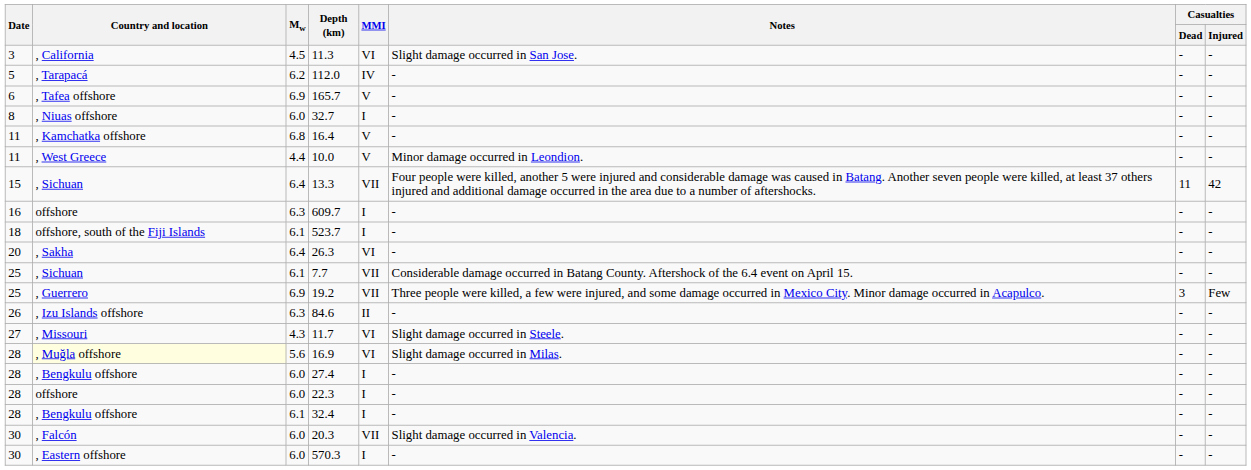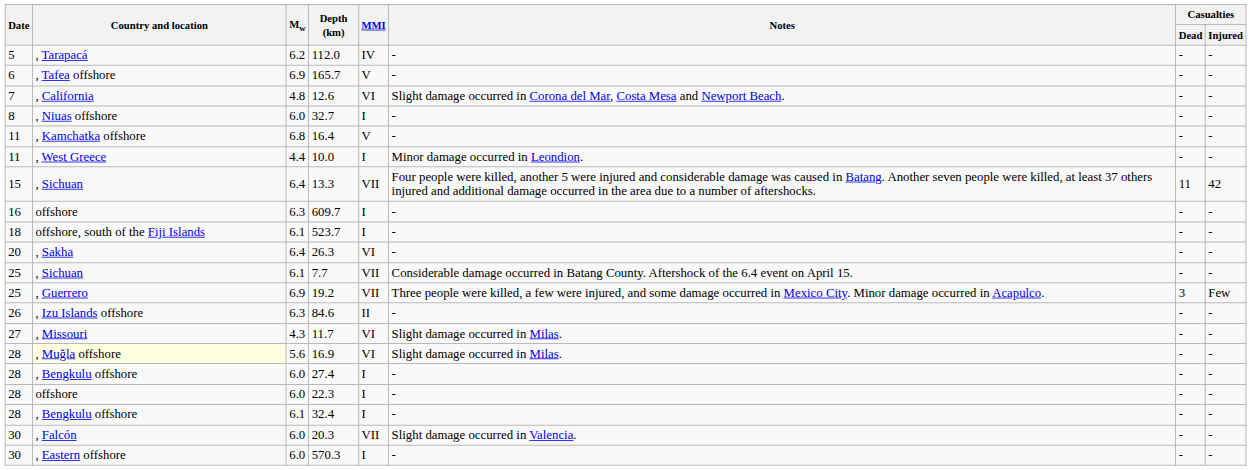- row: 3 | , California | 4.5 | 11.3 | VI | Slight damage occurred in San Jose. | - | -
+ row: 7 | , California | 4.8 | 12.6 | VI | Slight damage occurred in Corona del Mar, Costa Mesa and Newport Beach. | - | -
10.0 | MMI: V -> I
11.7 | Notes: Slight damage occurred in Steele. -> Slight damage occurred in Milas.
